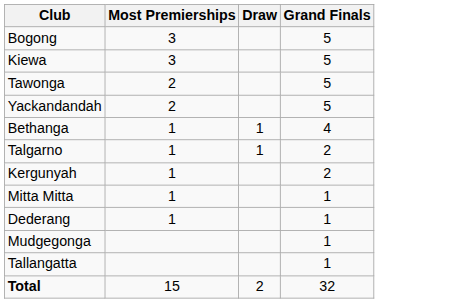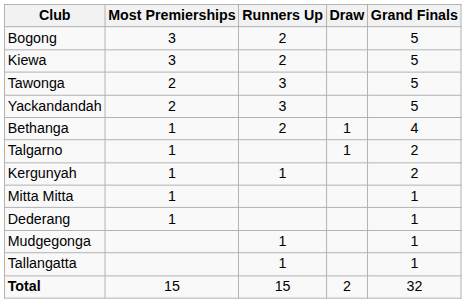+ column: Runners Up | 2 | 2 | 3 | 3 | 2 | 1 | 1 | 1 | 15
